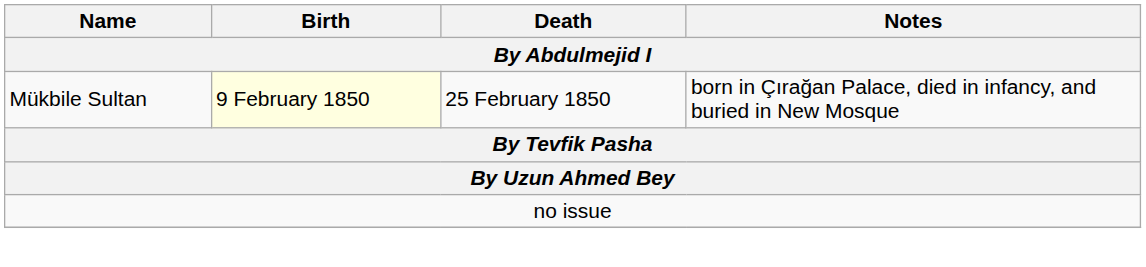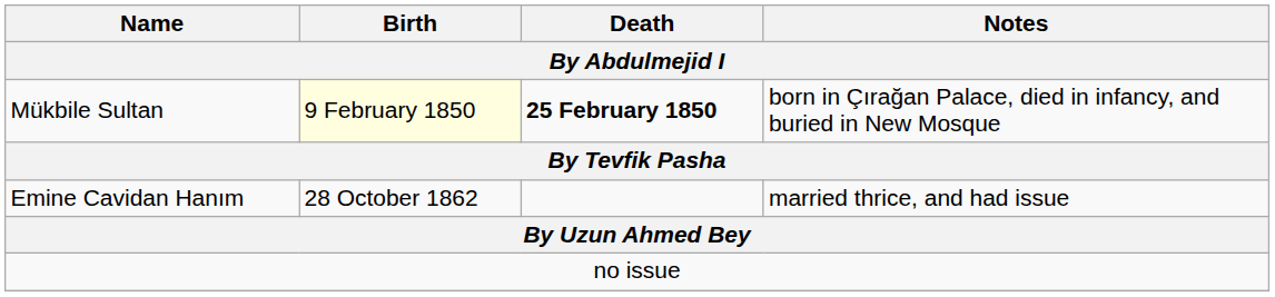Mükbile Sultan | Death: normal -> bold
+ row: Emine Cavidan Hanım | 28 October 1862 | married thrice, and had issue
